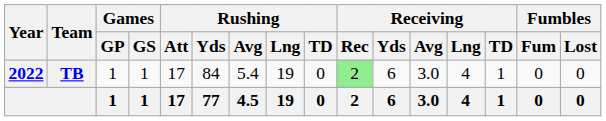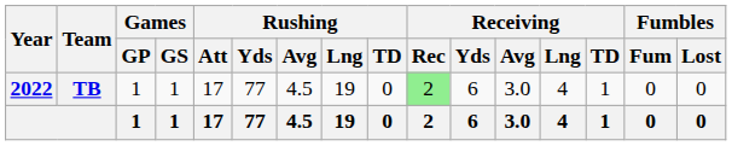TB | Rushing / Yds: 84 -> 77
TB | Rushing / Avg: 5.4 -> 4.5
